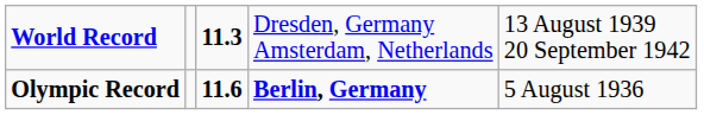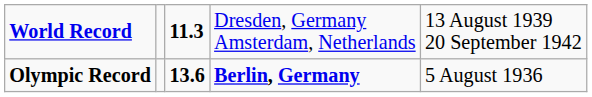Olympic Record | column 3: 11.6 -> 13.6
